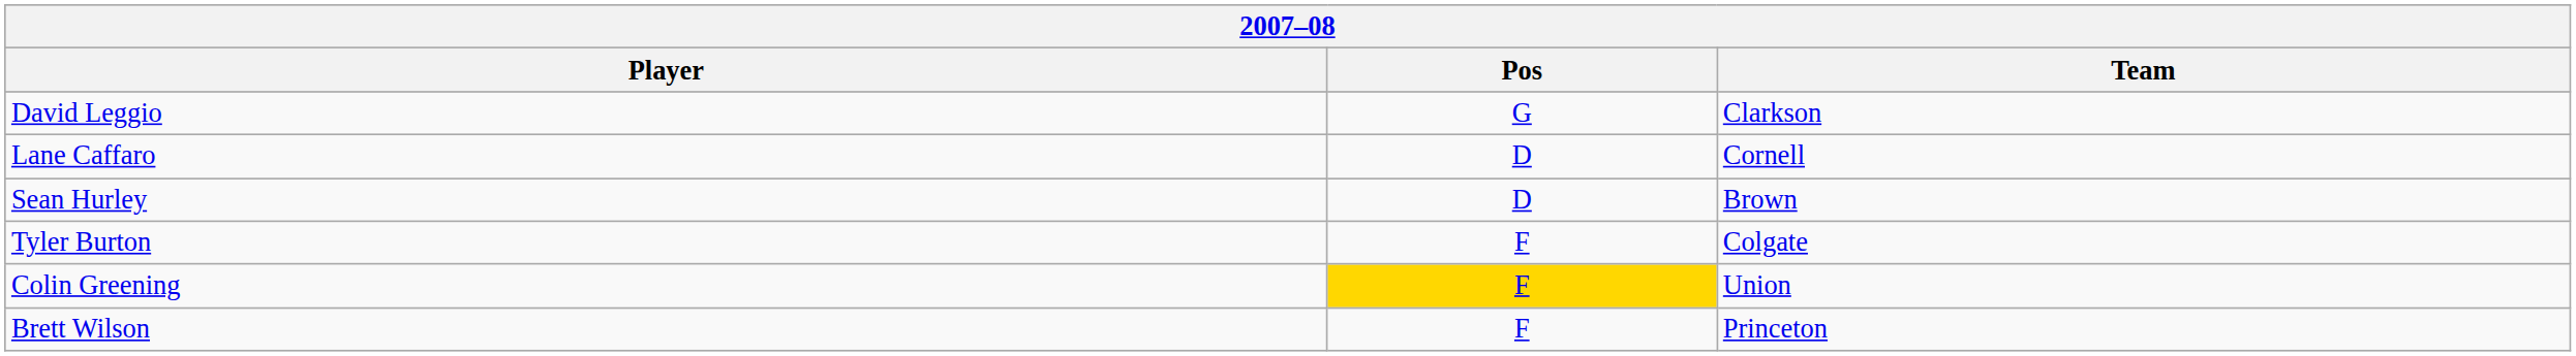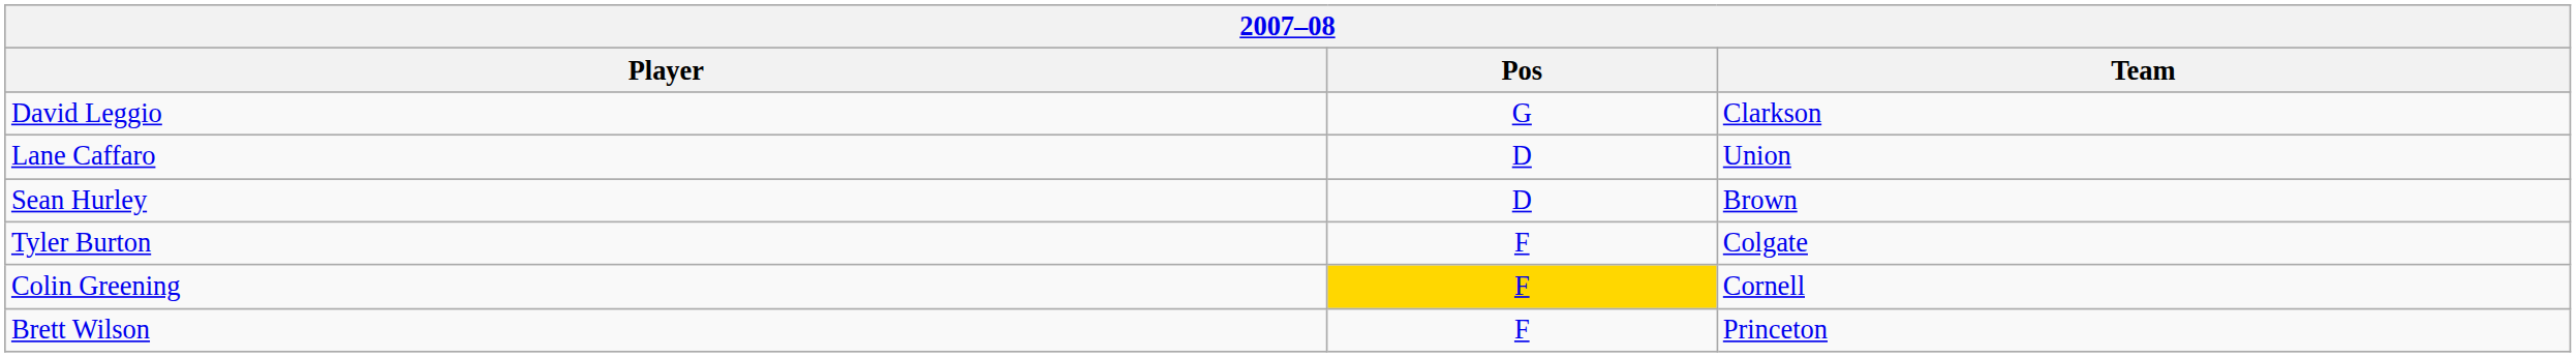Lane Caffaro | Team: Cornell -> Union
Colin Greening | Team: Union -> Cornell
